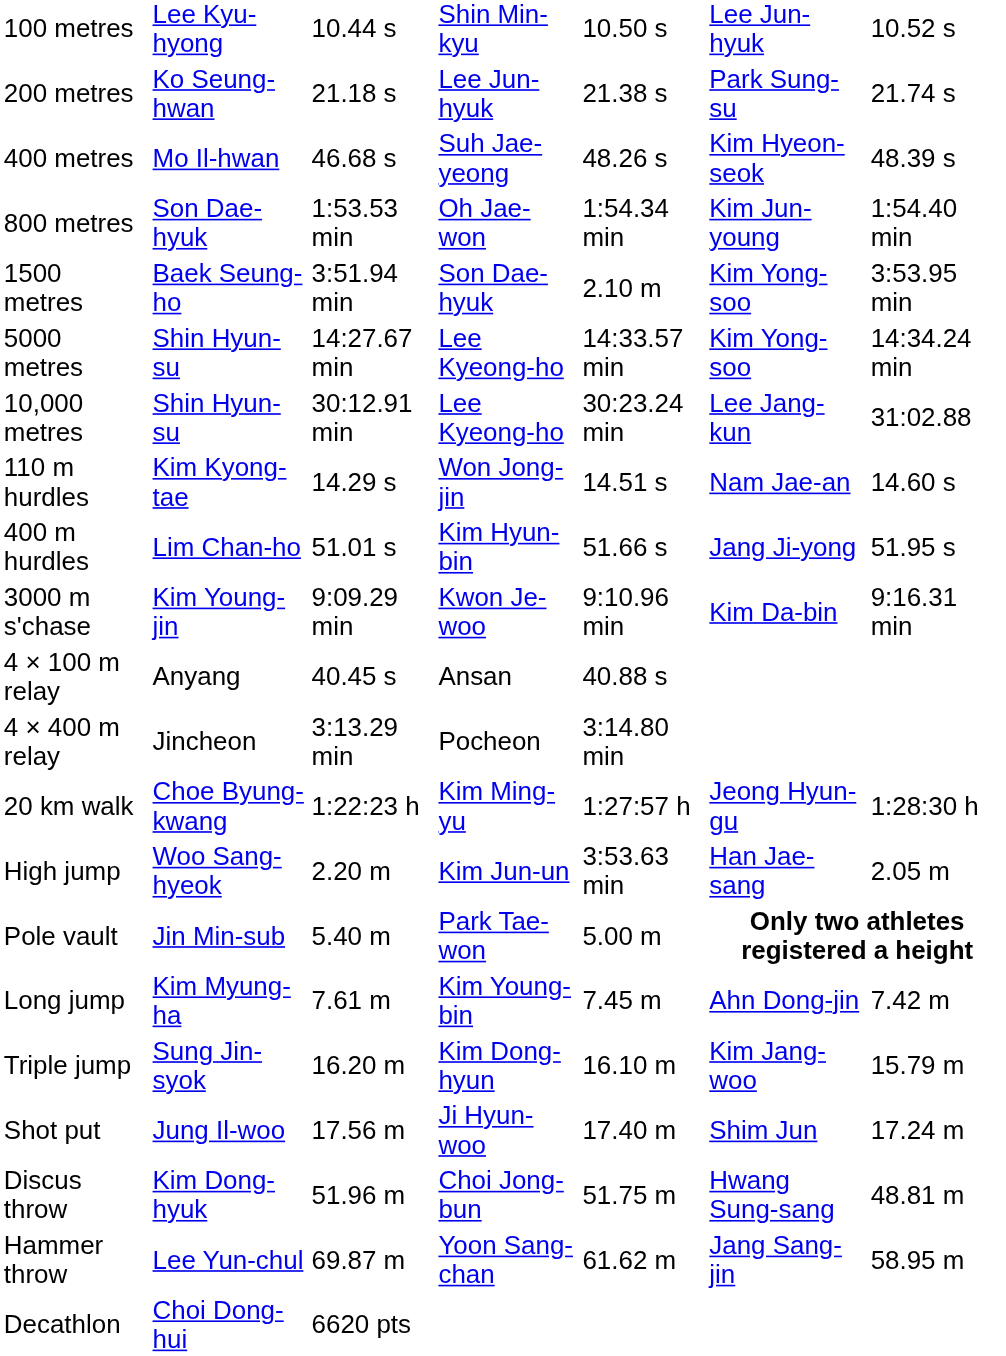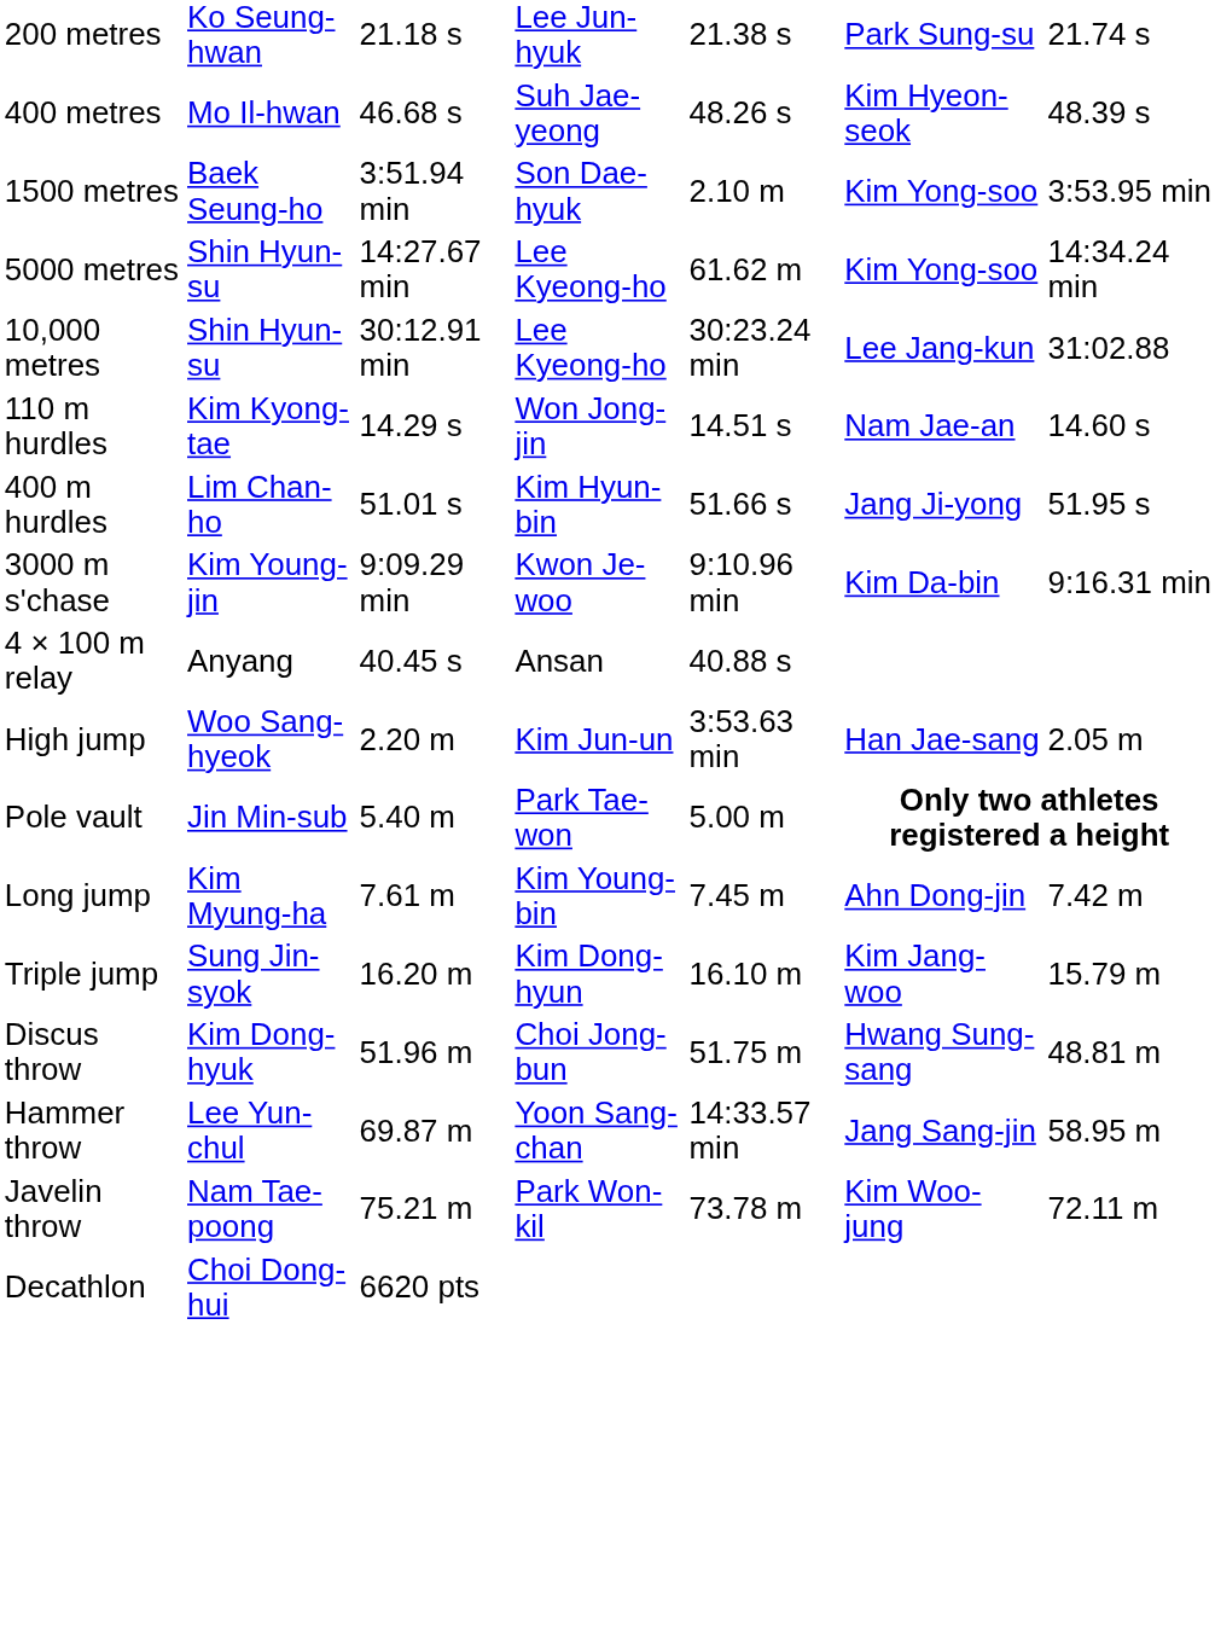- row: 100 metres | Lee Kyu-hyong | 10.44 s | Shin Min-kyu | 10.50 s | Lee Jun-hyuk | 10.52 s
- row: 800 metres | Son Dae-hyuk | 1:53.53 min | Oh Jae-won | 1:54.34 min | Kim Jun-young | 1:54.40 min
5000 metres | column 5: 14:33.57 min -> 61.62 m
- row: 4 × 400 m relay | Jincheon | 3:13.29 min | Pocheon | 3:14.80 min
- row: 20 km walk | Choe Byung-kwang | 1:22:23 h | Kim Ming-yu | 1:27:57 h | Jeong Hyun-gu | 1:28:30 h
- row: Shot put | Jung Il-woo | 17.56 m | Ji Hyun-woo | 17.40 m | Shim Jun | 17.24 m
Hammer throw | column 5: 61.62 m -> 14:33.57 min
+ row: Javelin throw | Nam Tae-poong | 75.21 m | Park Won-kil | 73.78 m | Kim Woo-jung | 72.11 m
